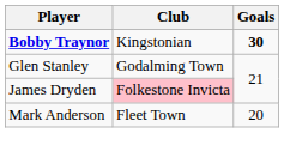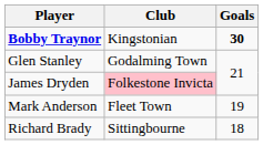Mark Anderson | Goals: 20 -> 19
+ row: Richard Brady | Sittingbourne | 18
